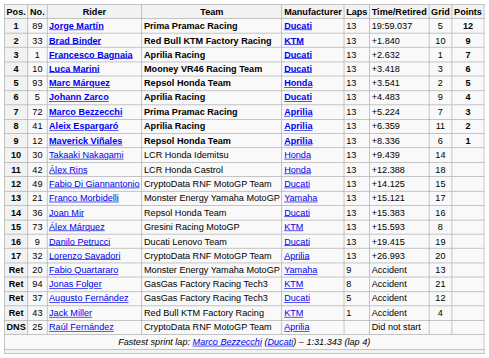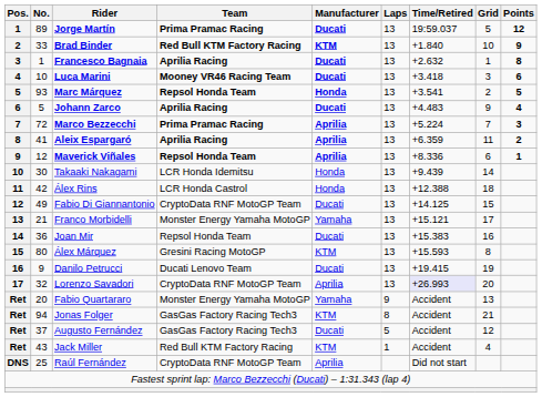Francesco Bagnaia | Points: 7 -> 8
Álex Márquez | No.: 73 -> 80
Lorenzo Savadori | Time/Retired: no background -> lavender background
